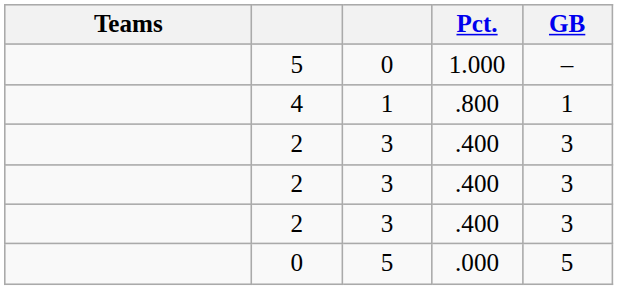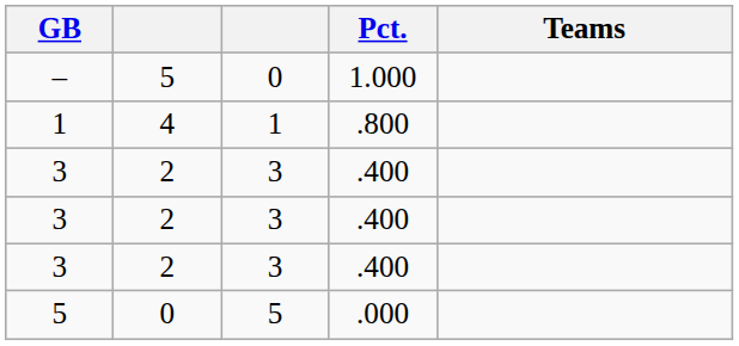columns swapped: Teams <-> GB
